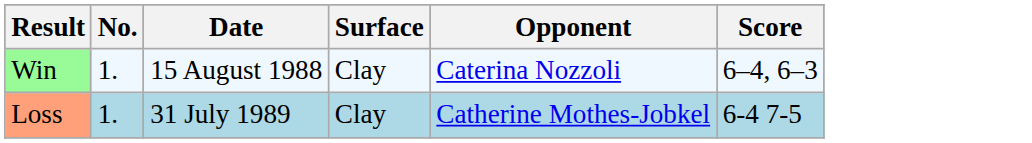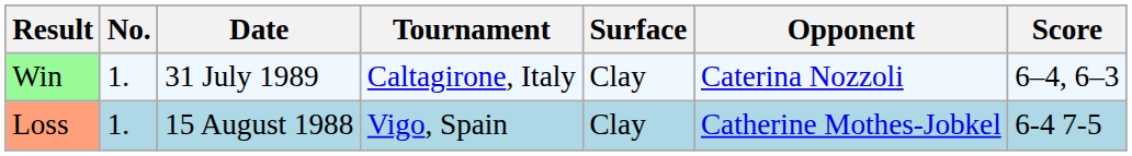+ column: Tournament | Caltagirone, Italy | Vigo, Spain
Win | Date: 15 August 1988 -> 31 July 1989
Loss | Date: 31 July 1989 -> 15 August 1988
